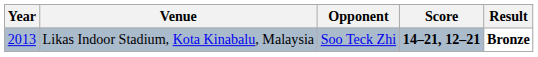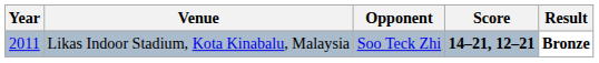Likas Indoor Stadium, Kota Kinabalu, Malaysia | Year: 2013 -> 2011
